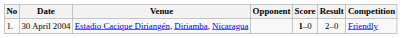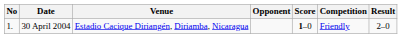columns swapped: Result <-> Competition
